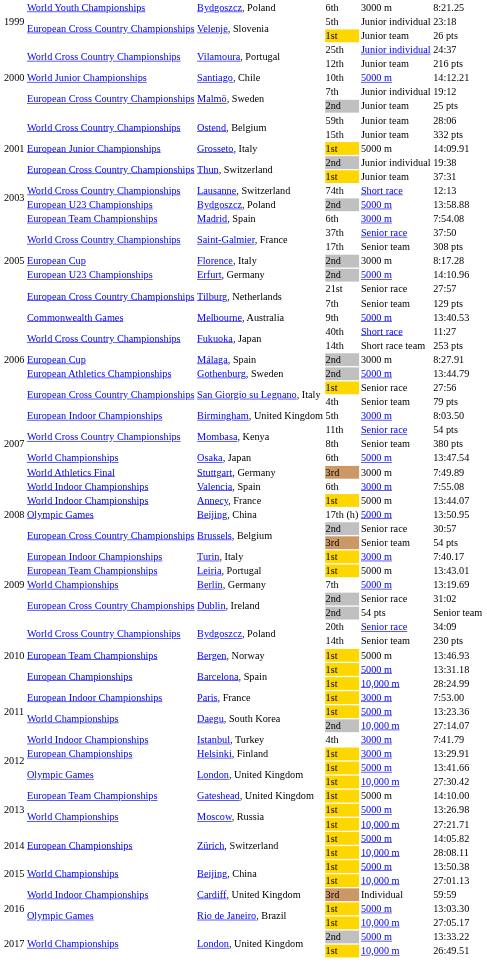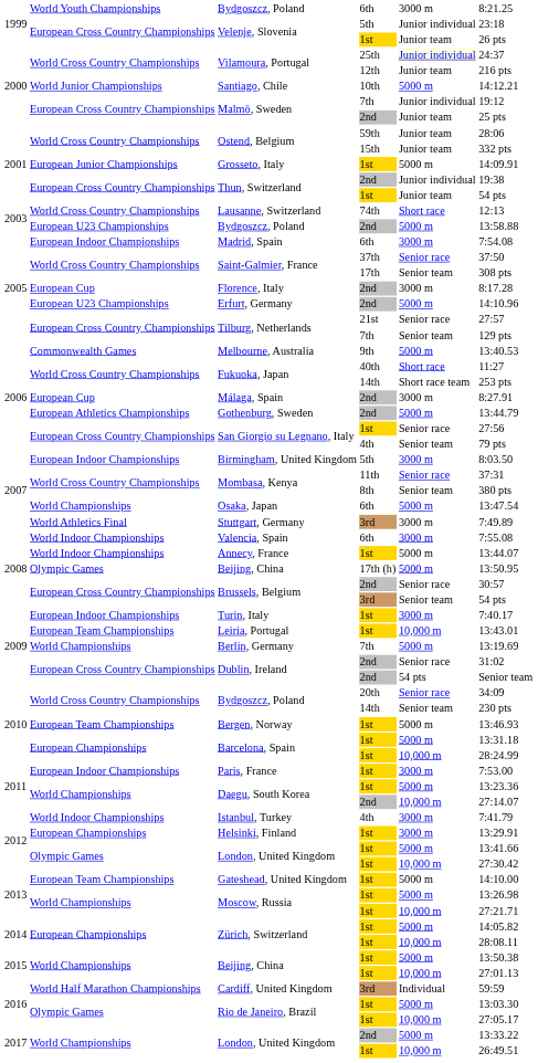Vilamoura, Portugal / 25th | column 5: no background -> lightyellow background
Thun, Switzerland / 1st | column 6: 37:31 -> 54 pts
Madrid, Spain | column 2: European Team Championships -> European Indoor Championships
Mombasa, Kenya / 11th | column 6: 54 pts -> 37:31
Leiria, Portugal | column 5: 5000 m -> 10,000 m
Cardiff, United Kingdom | column 2: World Indoor Championships -> World Half Marathon Championships
